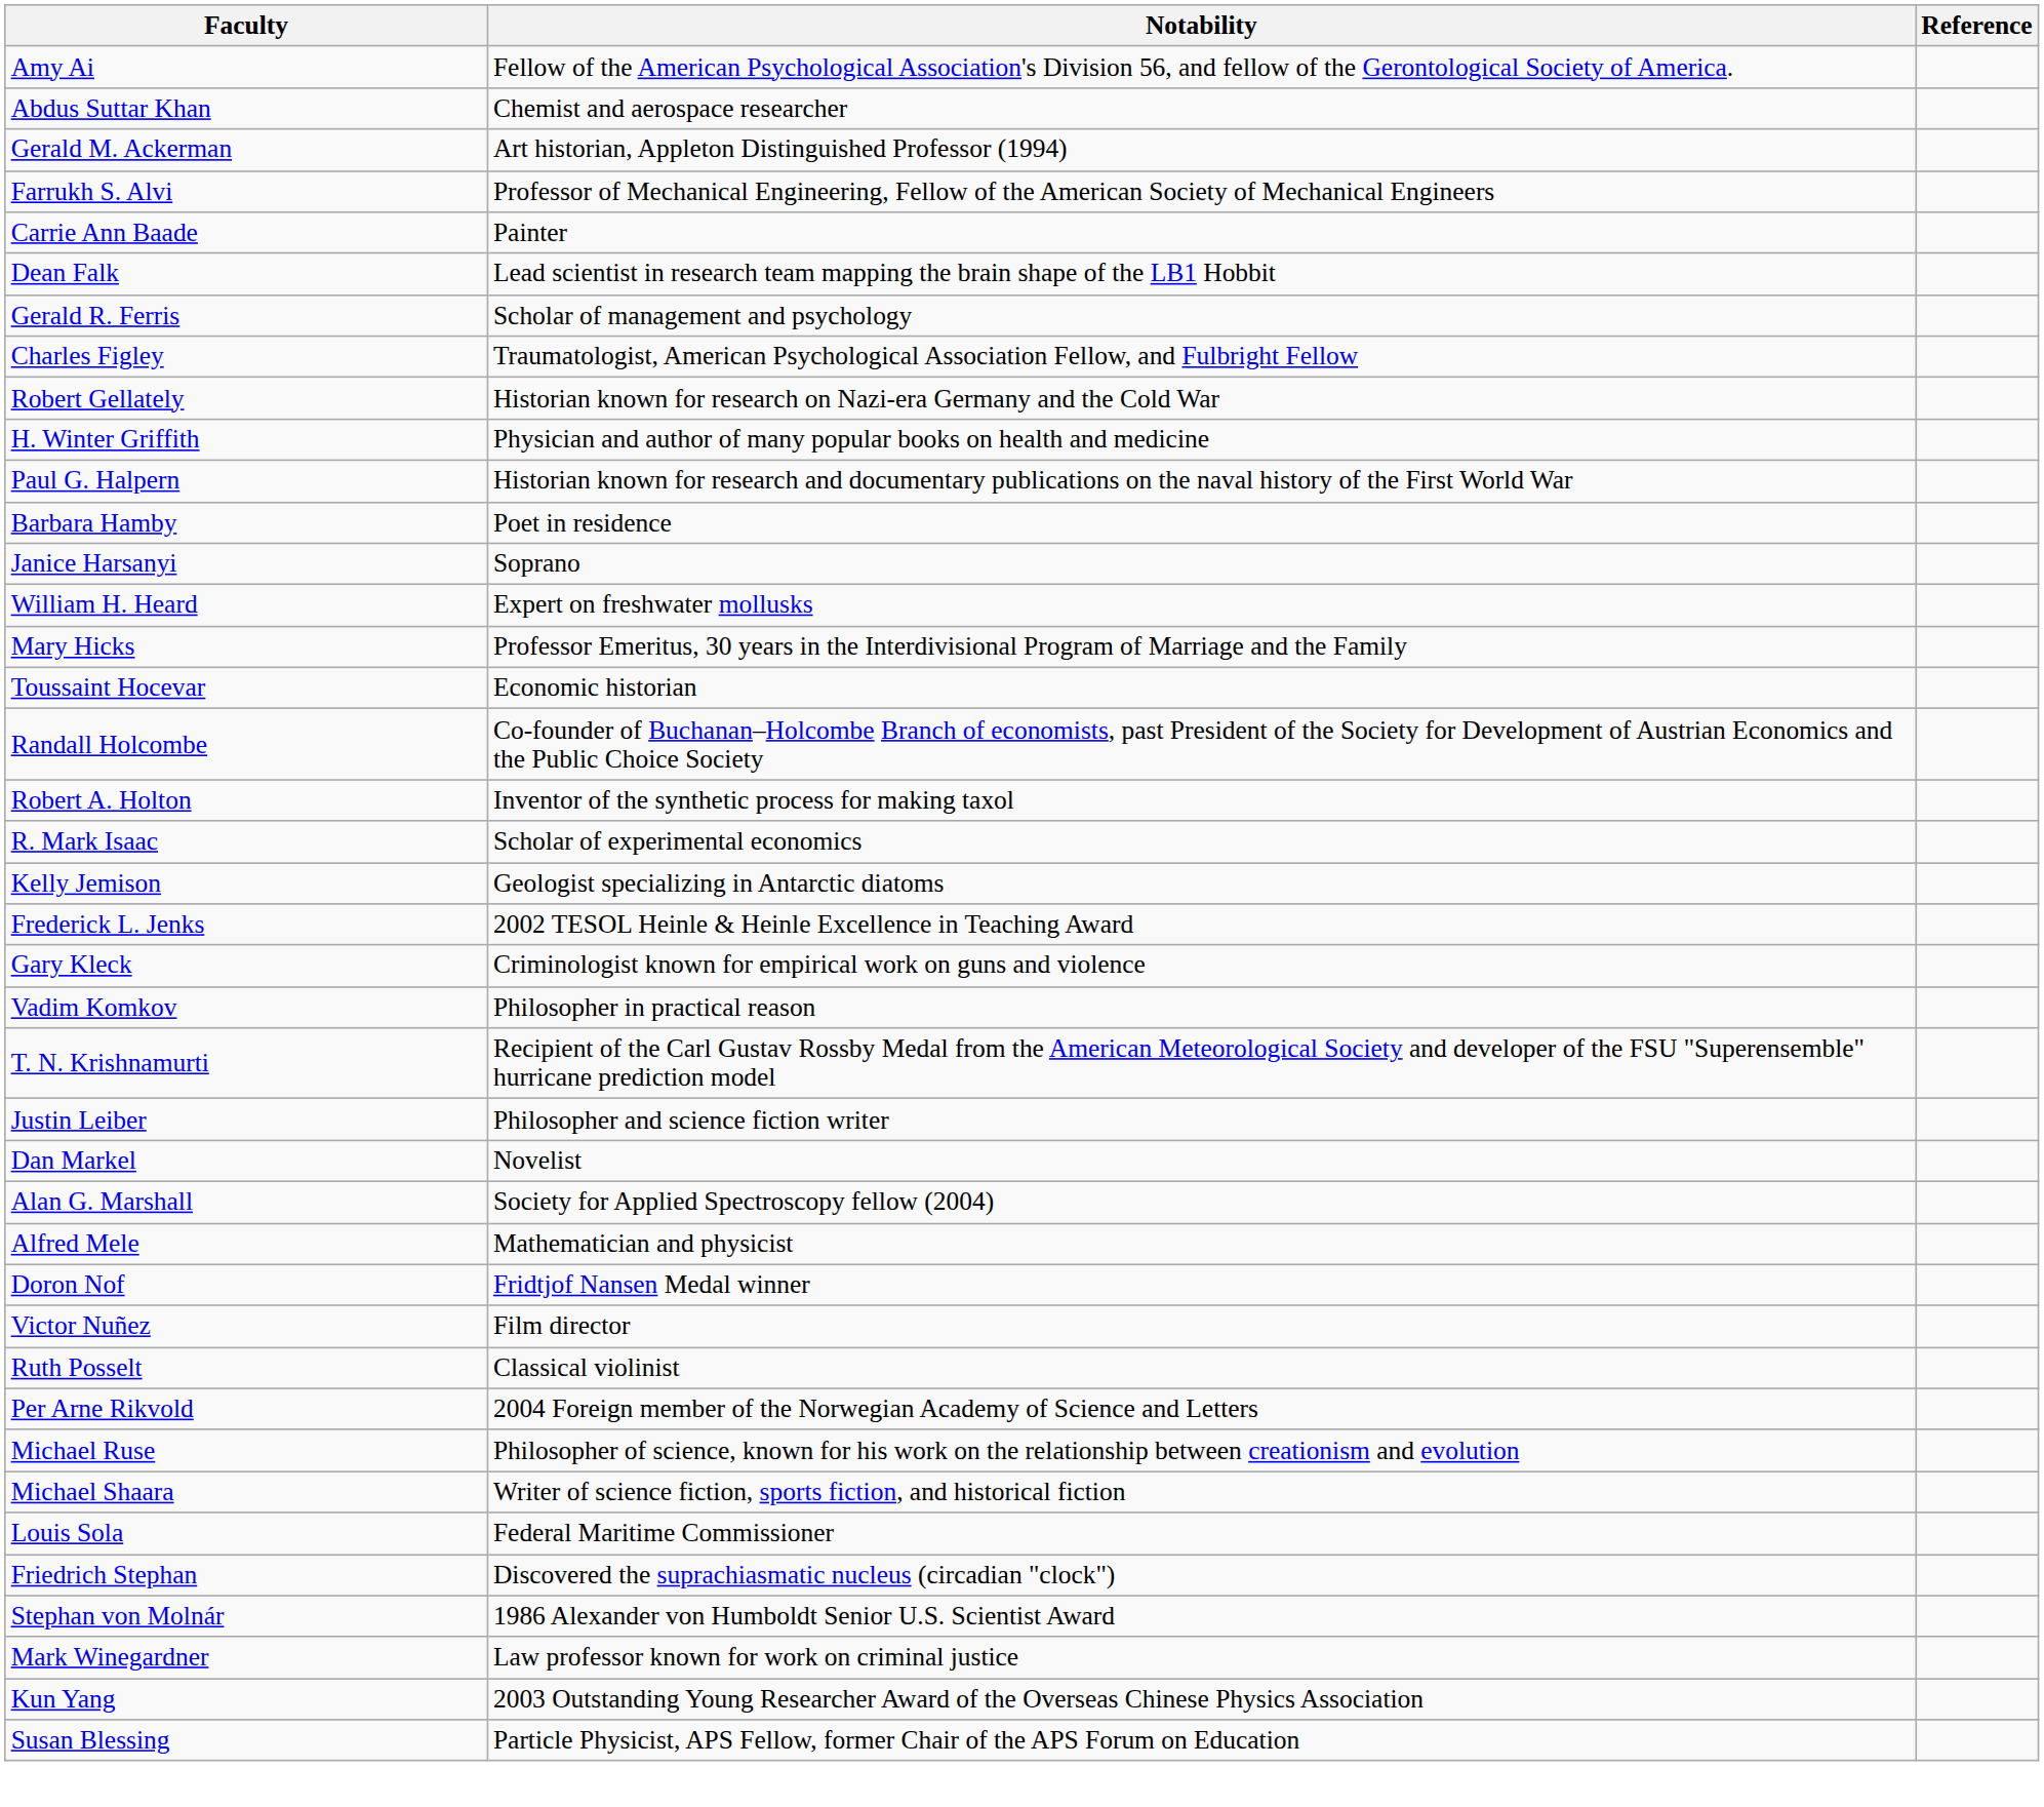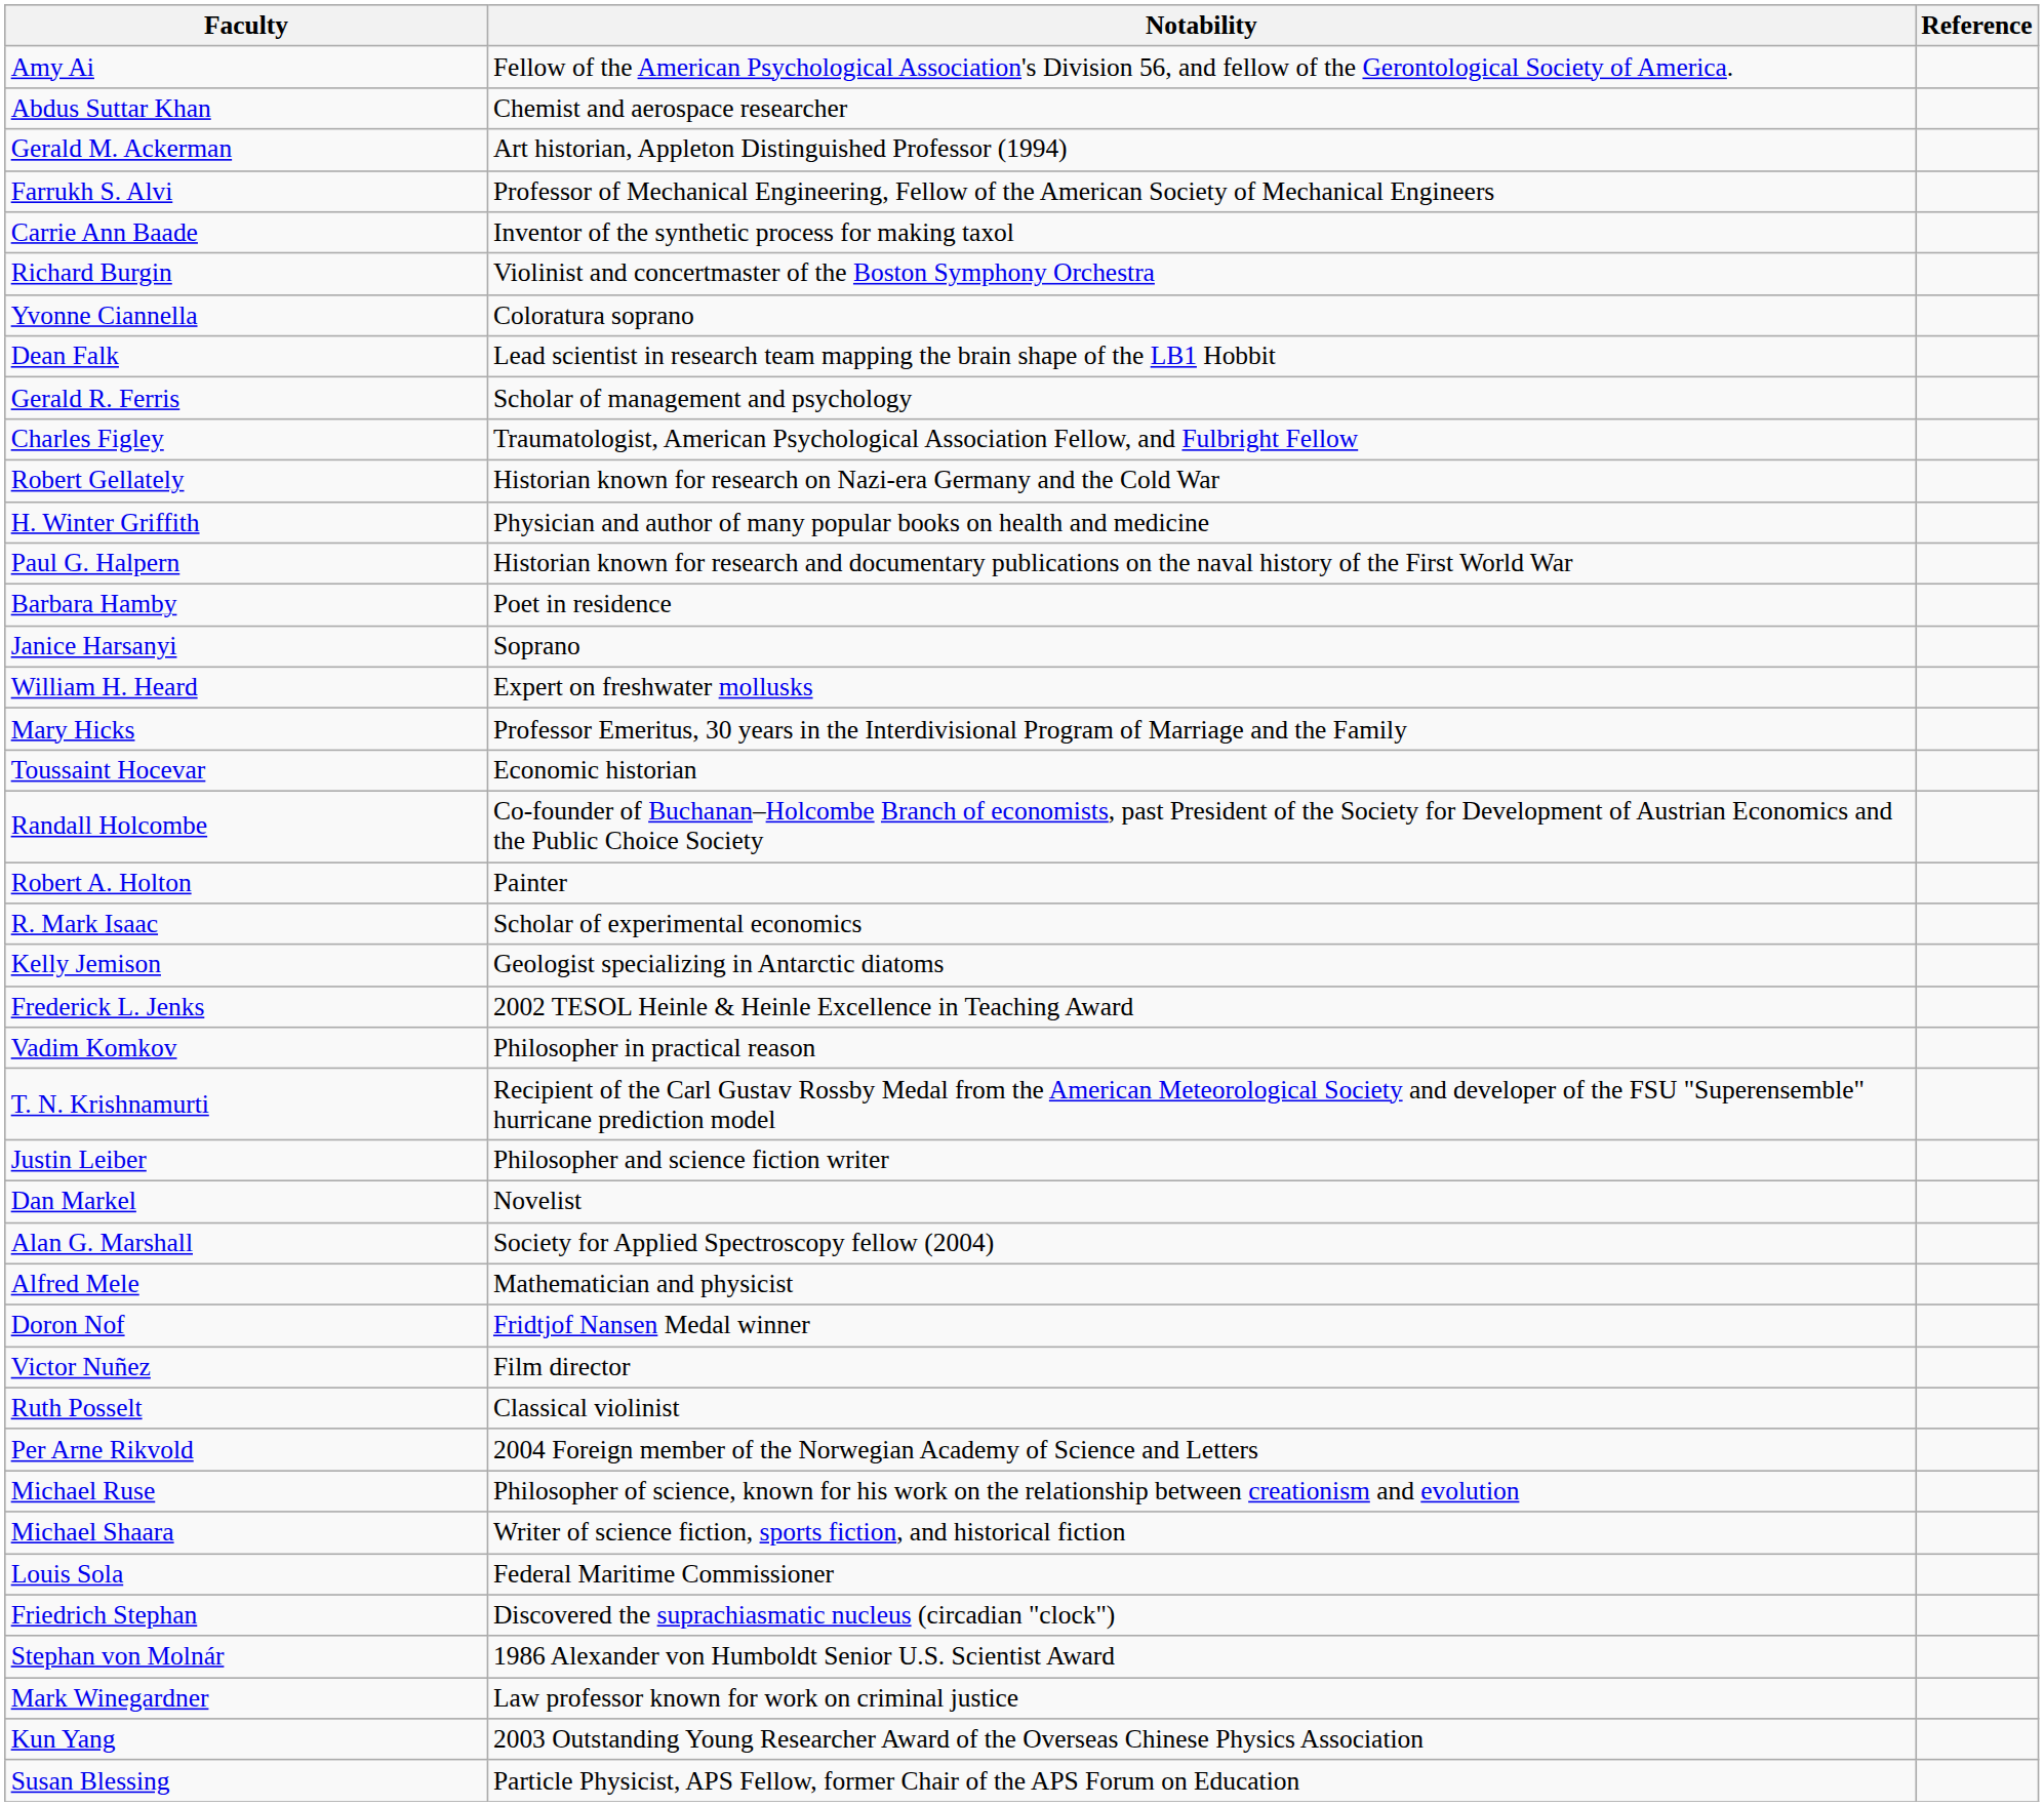Carrie Ann Baade | Notability: Painter -> Inventor of the synthetic process for making taxol
+ row: Richard Burgin | Violinist and concertmaster of the Boston Symphony Orchestra
+ row: Yvonne Ciannella | Coloratura soprano
Robert A. Holton | Notability: Inventor of the synthetic process for making taxol -> Painter
- row: Gary Kleck | Criminologist known for empirical work on guns and violence
